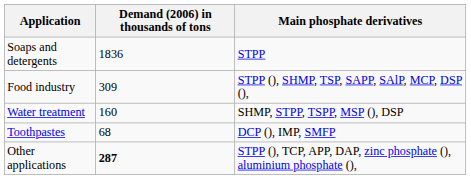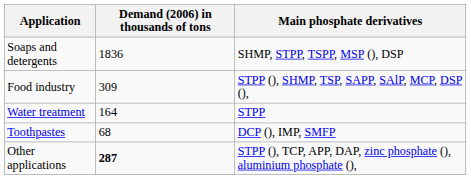Soaps and detergents | Main phosphate derivatives: STPP -> SHMP, STPP, TSPP, MSP (), DSP
Water treatment | Demand (2006) in thousands of tons: 160 -> 164
Water treatment | Main phosphate derivatives: SHMP, STPP, TSPP, MSP (), DSP -> STPP
